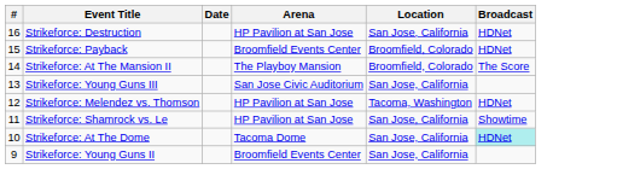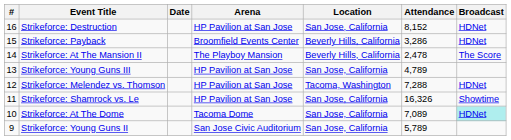+ column: Attendance | 8,152 | 3,286 | 2,478 | 4,789 | 7,288 | 16,326 | 7,089 | 5,789
Strikeforce: Payback | Location: Broomfield, Colorado -> Beverly Hills, California
Strikeforce: At The Mansion II | Location: Broomfield, Colorado -> Beverly Hills, California
Strikeforce: Young Guns III | Arena: San Jose Civic Auditorium -> HP Pavilion at San Jose
Strikeforce: Young Guns II | Arena: Broomfield Events Center -> San Jose Civic Auditorium
